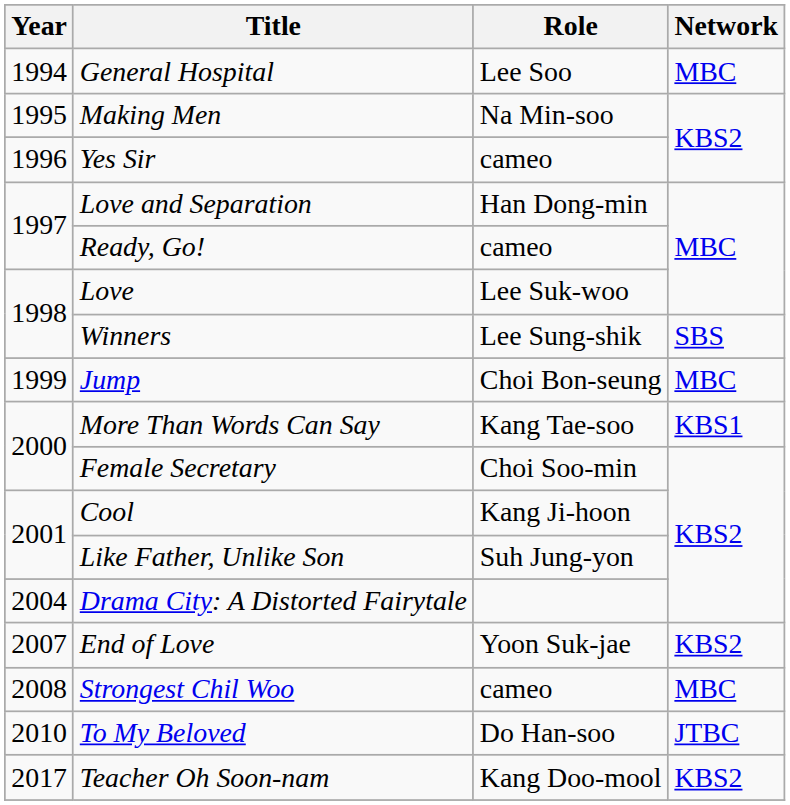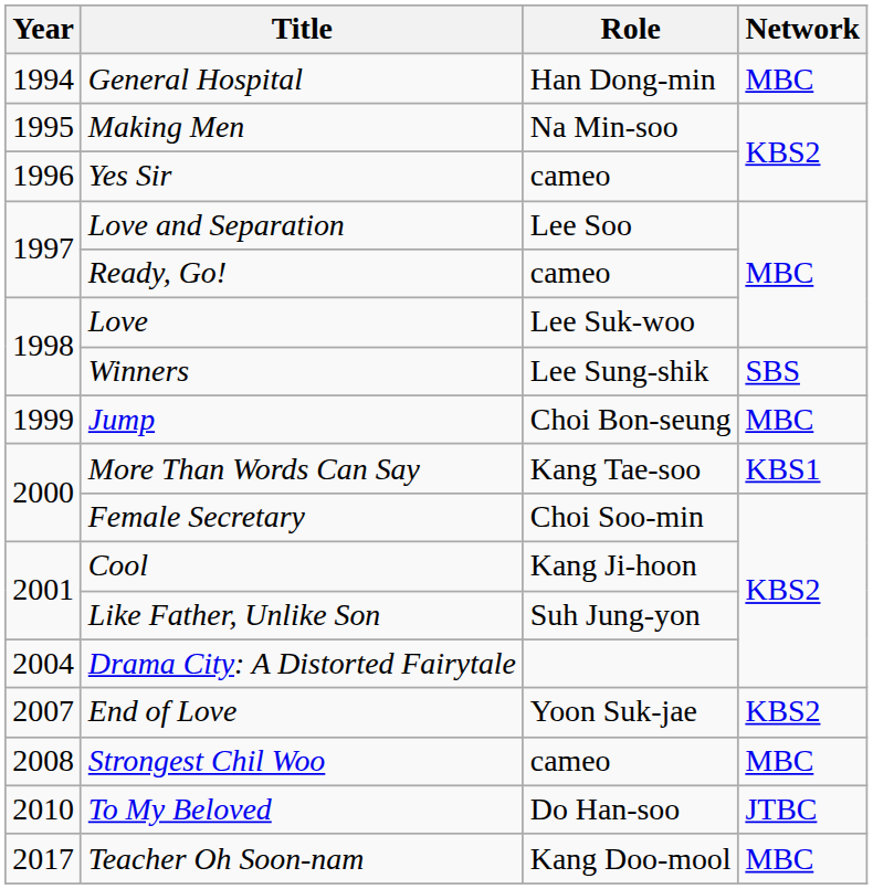General Hospital | Role: Lee Soo -> Han Dong-min
Love and Separation | Role: Han Dong-min -> Lee Soo
Teacher Oh Soon-nam | Network: KBS2 -> MBC
